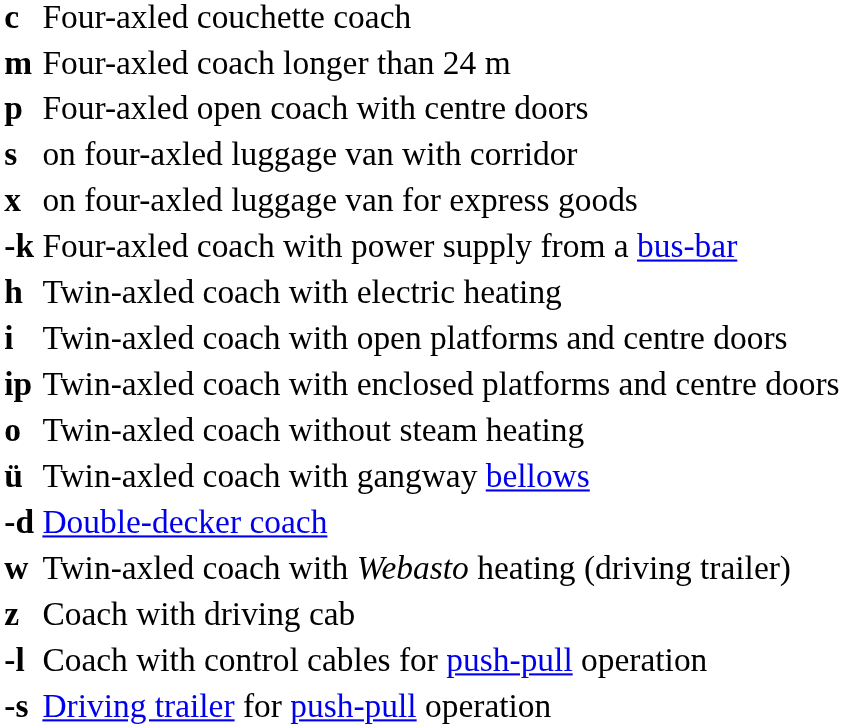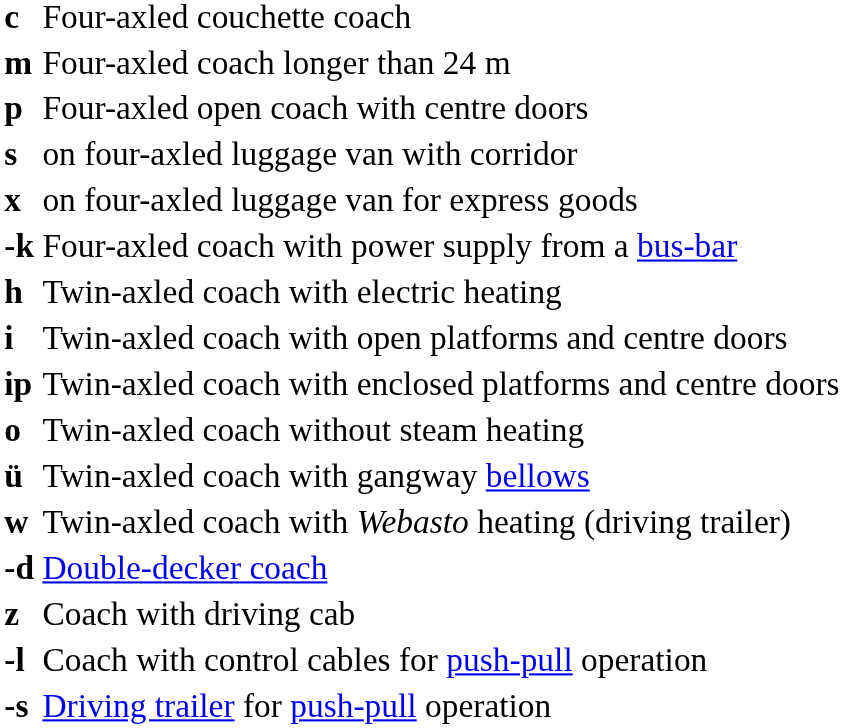rows swapped: Twin-axled coach with Webasto heating (driving trailer) <-> Double-decker coach
